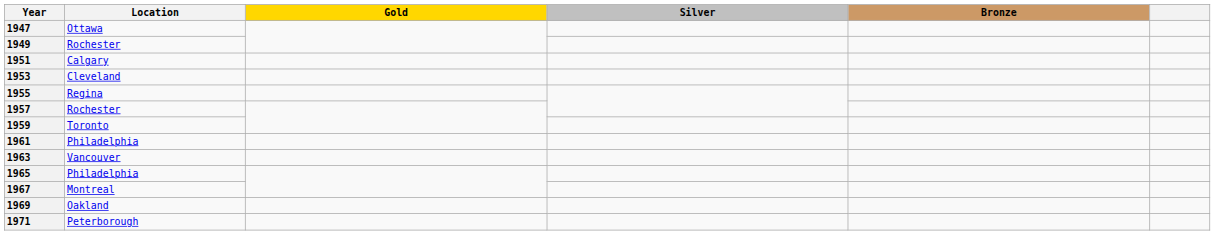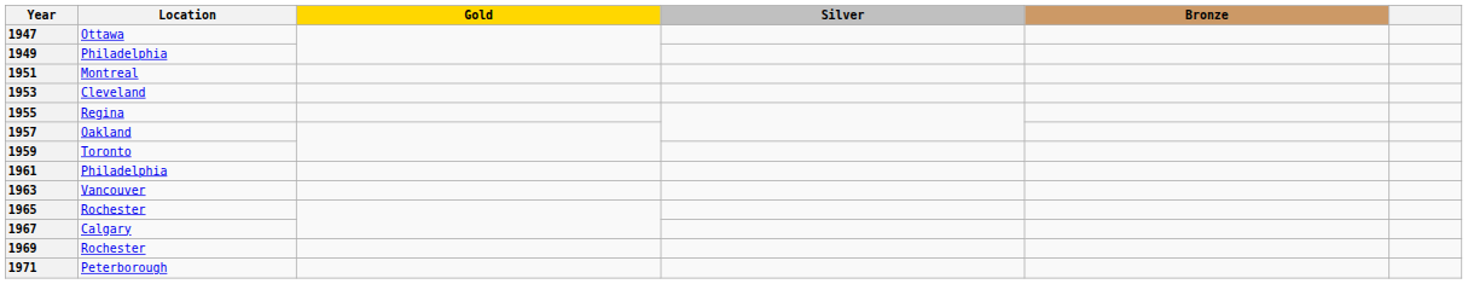1949 | Location: Rochester -> Philadelphia
1951 | Location: Calgary -> Montreal
1957 | Location: Rochester -> Oakland
1965 | Location: Philadelphia -> Rochester
1967 | Location: Montreal -> Calgary
1969 | Location: Oakland -> Rochester
